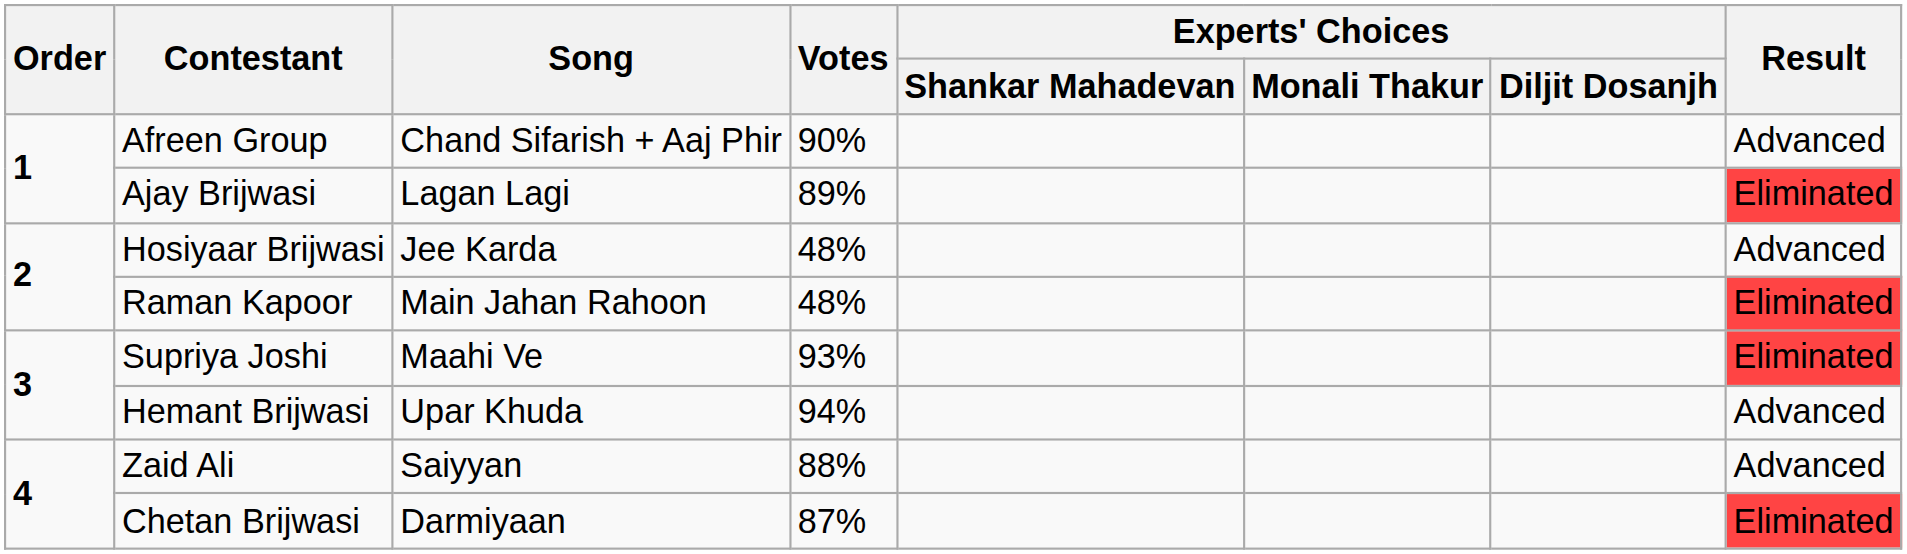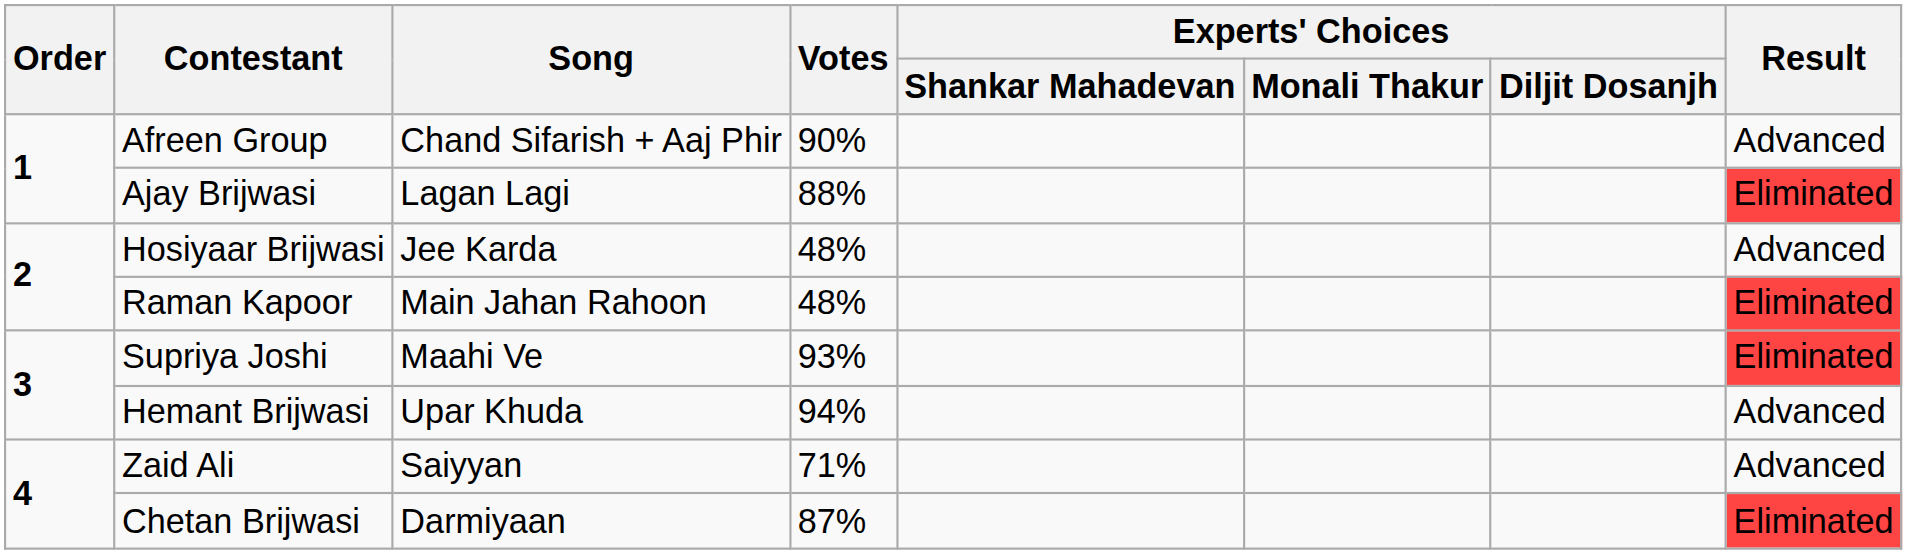Ajay Brijwasi | Votes: 89% -> 88%
Zaid Ali | Votes: 88% -> 71%
